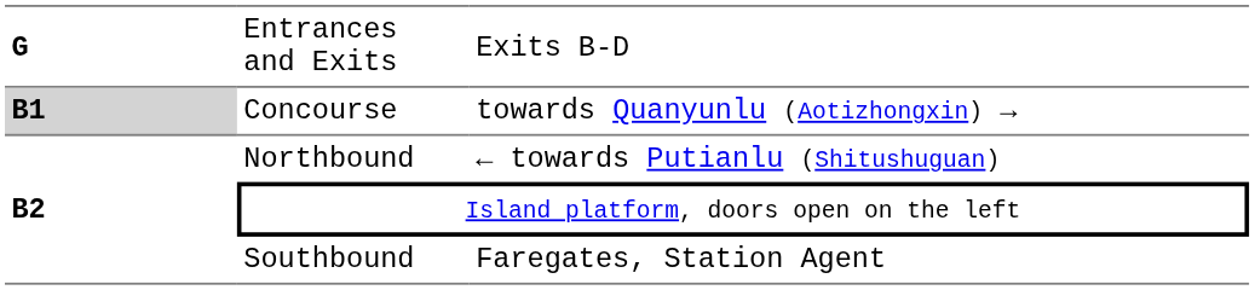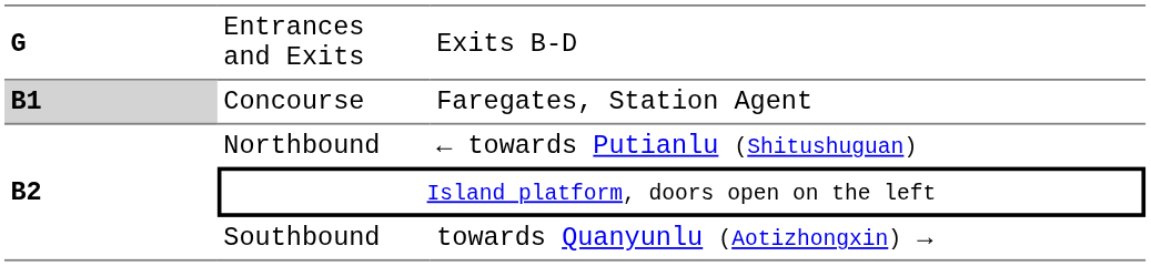Concourse | column 3: towards Quanyunlu (Aotizhongxin) → -> Faregates, Station Agent
Southbound | column 3: Faregates, Station Agent -> towards Quanyunlu (Aotizhongxin) →
